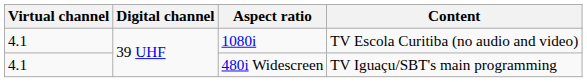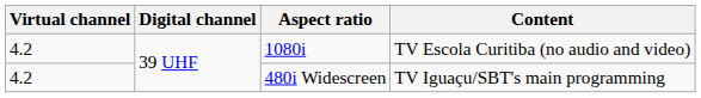1080i | Virtual channel: 4.1 -> 4.2
480i Widescreen | Virtual channel: 4.1 -> 4.2
